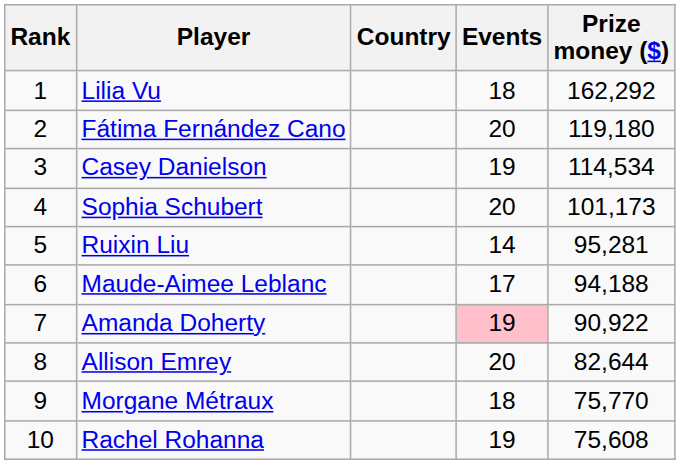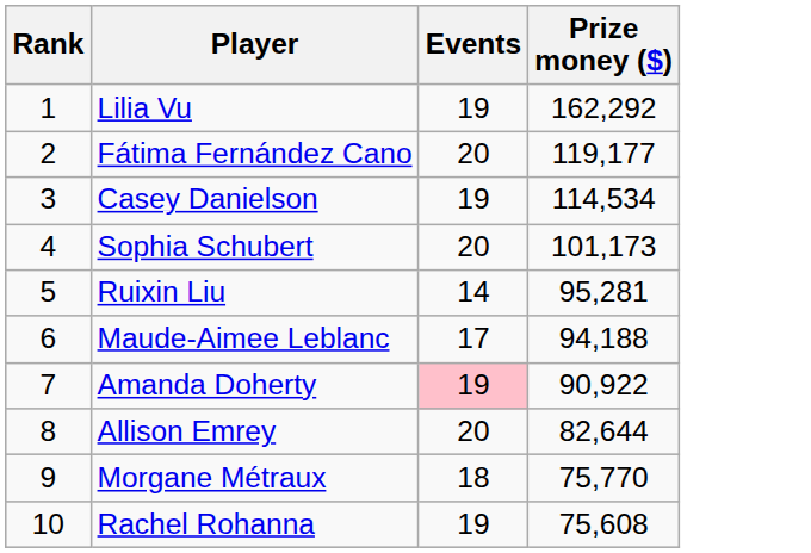- column: Country
Lilia Vu | Events: 18 -> 19
Fátima Fernández Cano | Prize money ($): 119,180 -> 119,177
